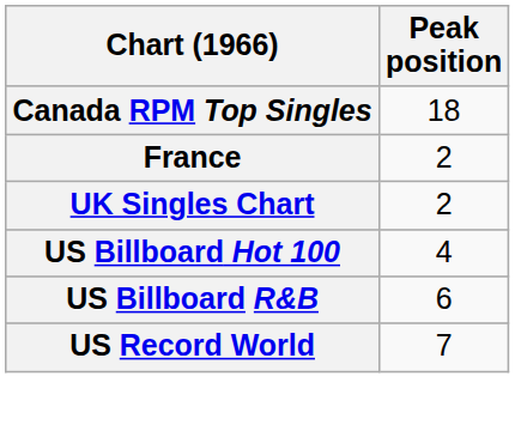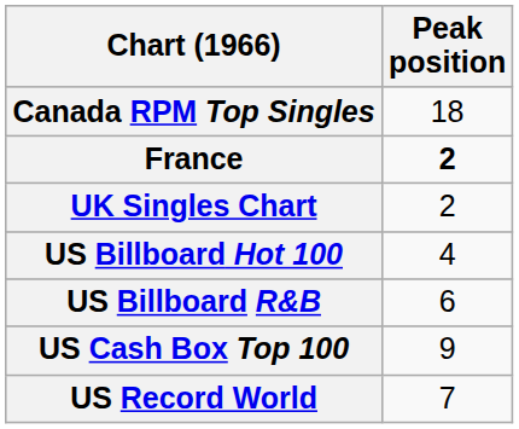France | Peak position: normal -> bold
+ row: US Cash Box Top 100 | 9
